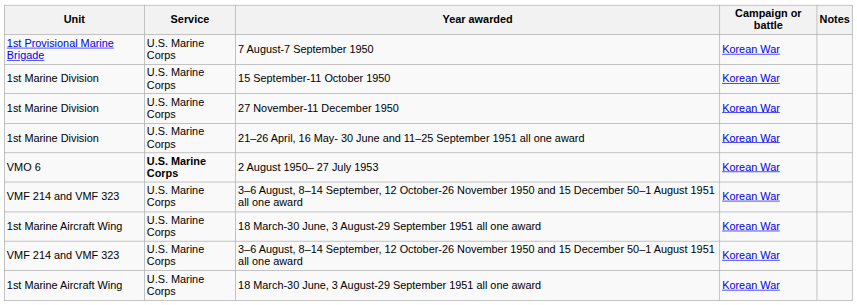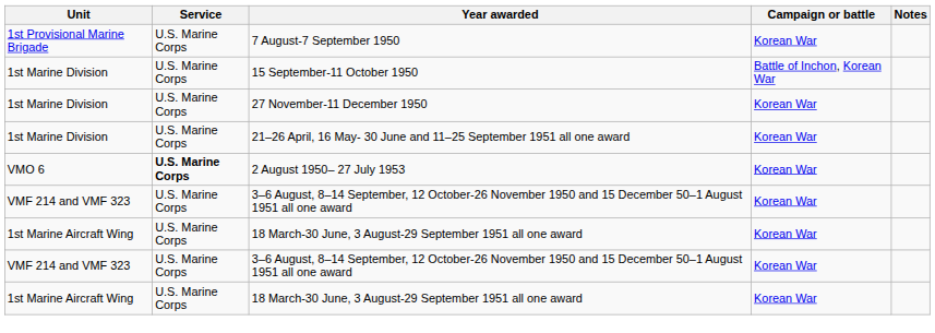15 September-11 October 1950 | Campaign or battle: Korean War -> Battle of Inchon, Korean War
